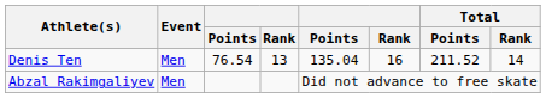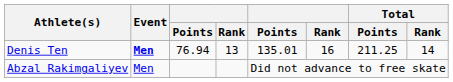Denis Ten | Event: normal -> bold
Denis Ten | column 3: 76.54 -> 76.94
Denis Ten | column 5: 135.04 -> 135.01
Denis Ten | Total / Points: 211.52 -> 211.25
